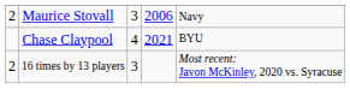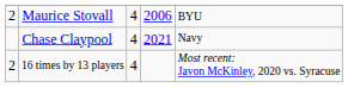Maurice Stovall | column 3: 3 -> 4
Maurice Stovall | column 5: Navy -> BYU
Chase Claypool | column 5: BYU -> Navy
16 times by 13 players | column 3: 3 -> 4
